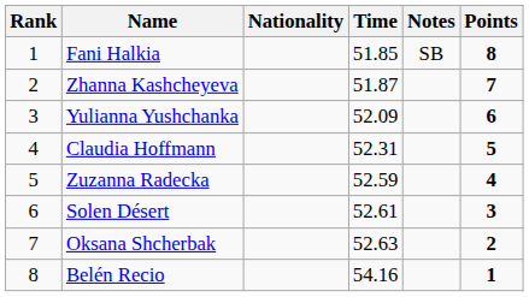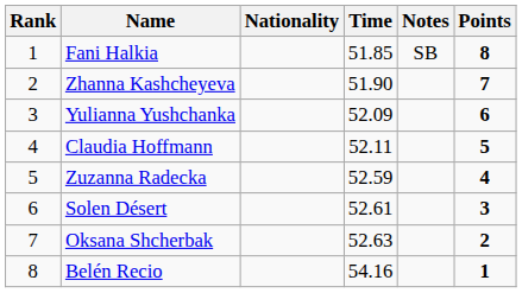Zhanna Kashcheyeva | Time: 51.87 -> 51.90
Claudia Hoffmann | Time: 52.31 -> 52.11
